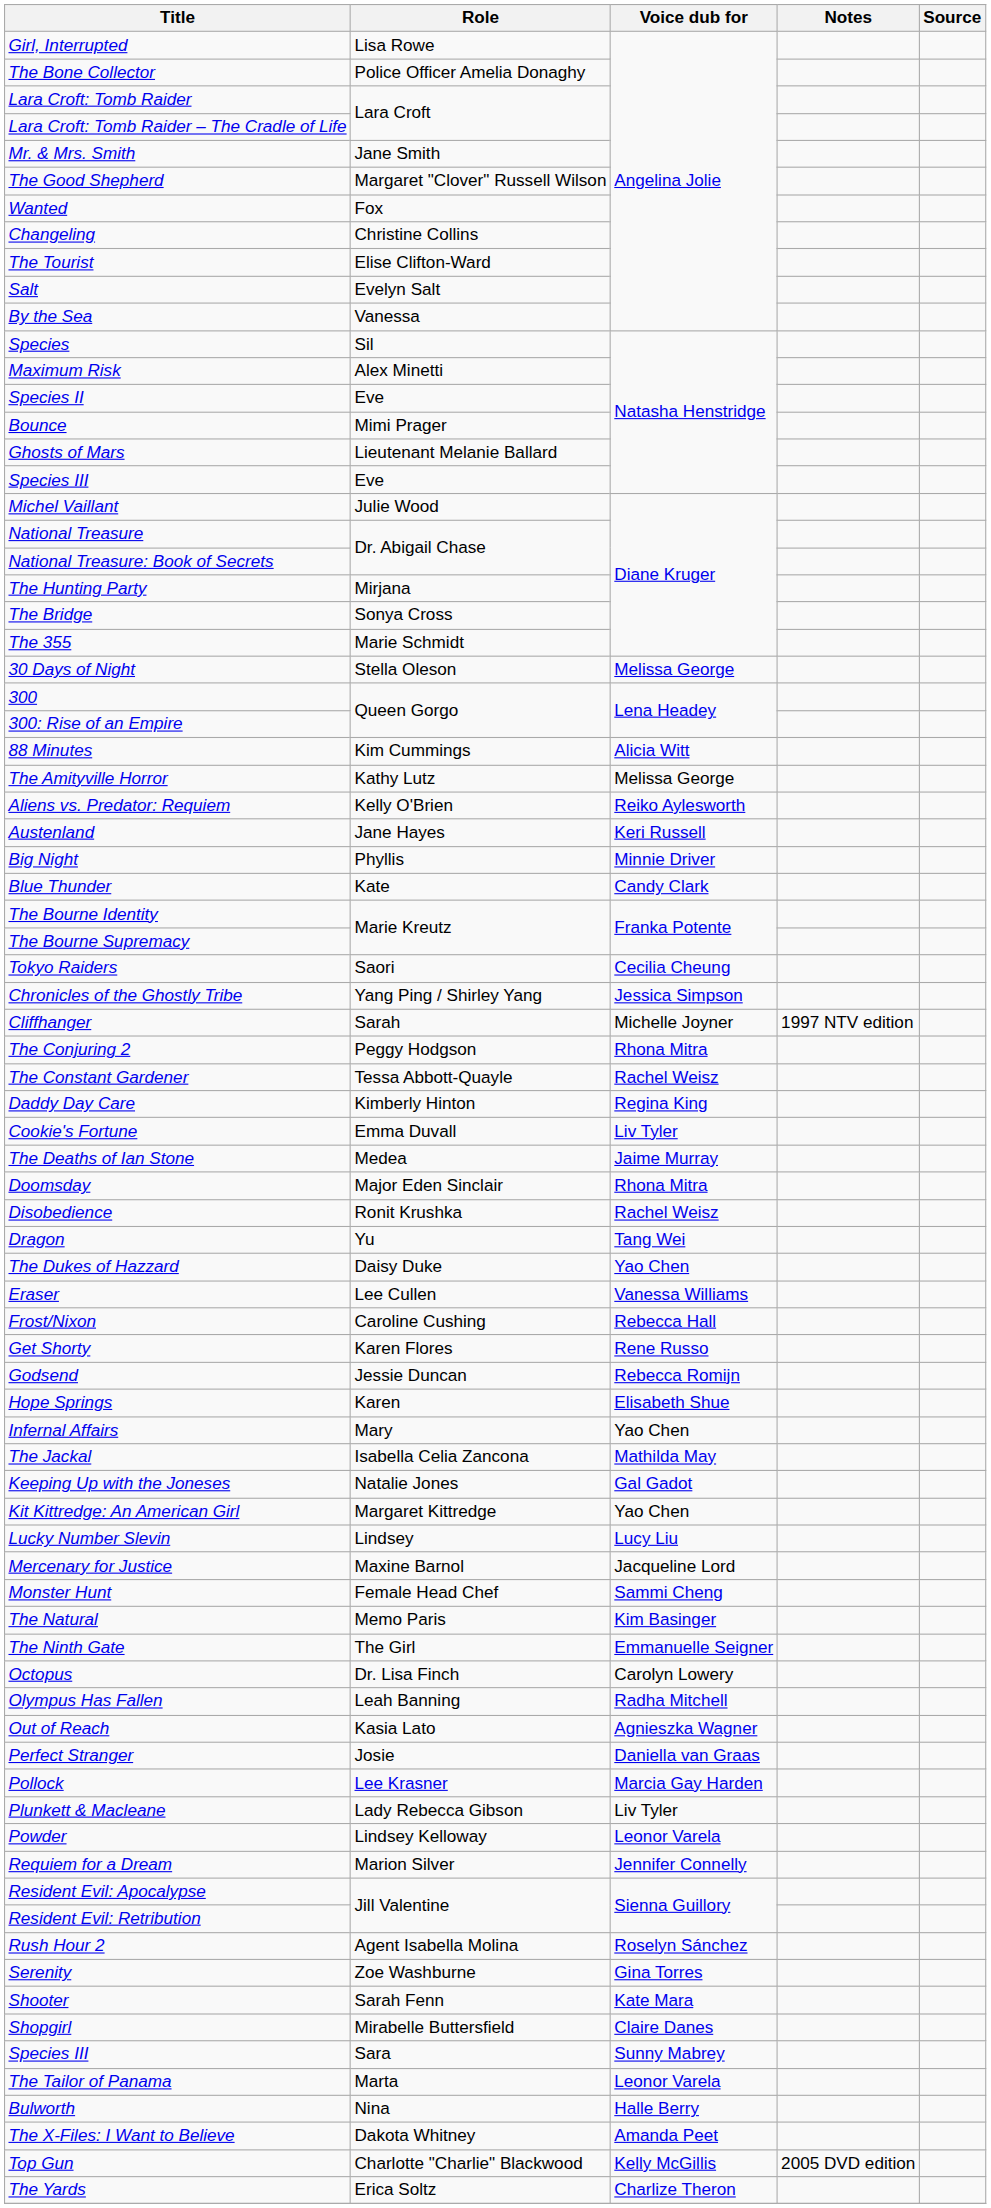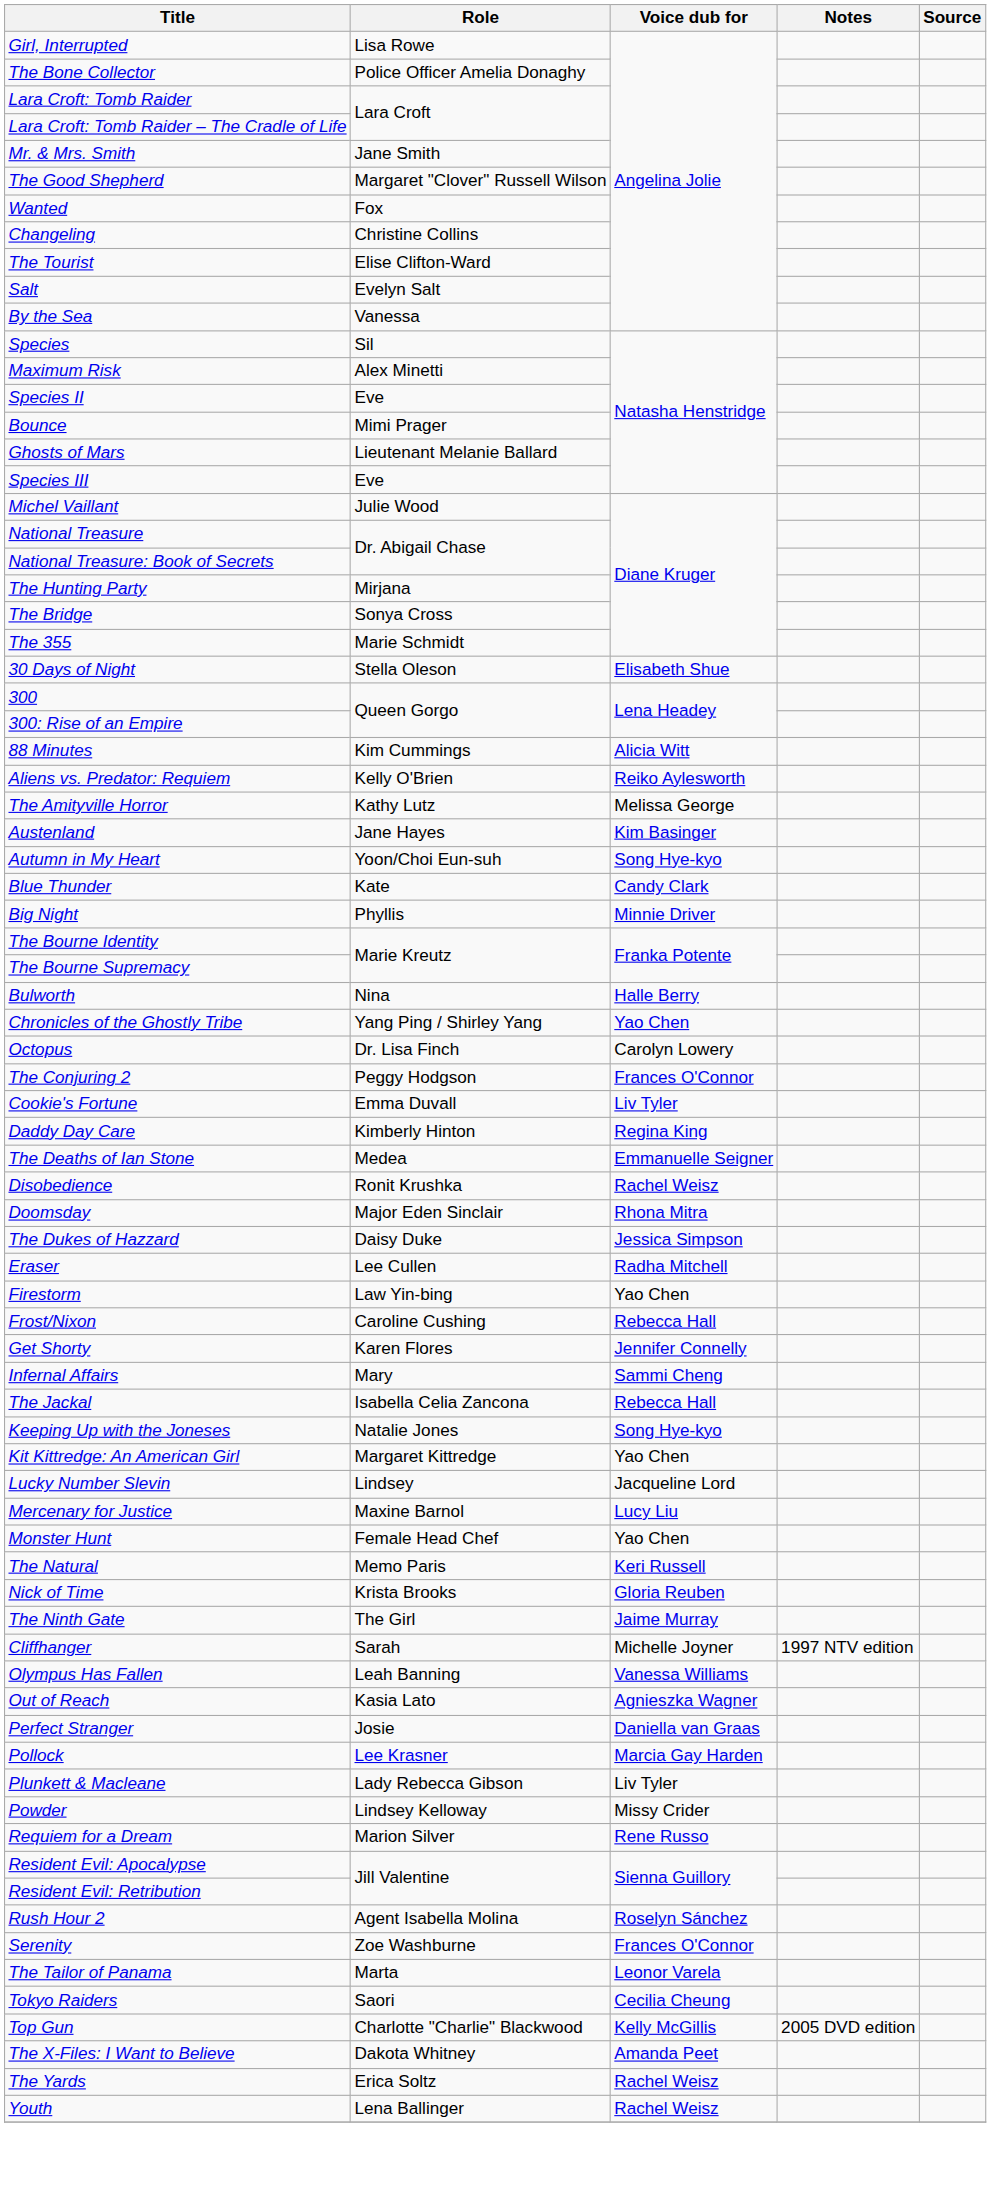30 Days of Night | Voice dub for: Melissa George -> Elisabeth Shue
rows swapped: Aliens vs. Predator: Requiem <-> The Amityville Horror
Austenland | Voice dub for: Keri Russell -> Kim Basinger
+ row: Autumn in My Heart | Yoon/Choi Eun-suh | Song Hye-kyo
rows swapped: Big Night <-> Blue Thunder
rows swapped: Bulworth <-> Tokyo Raiders
Chronicles of the Ghostly Tribe | Voice dub for: Jessica Simpson -> Yao Chen
rows swapped: Cliffhanger <-> Octopus
The Conjuring 2 | Voice dub for: Rhona Mitra -> Frances O'Connor
- row: The Constant Gardener | Tessa Abbott-Quayle | Rachel Weisz
rows swapped: Cookie's Fortune <-> Daddy Day Care
The Deaths of Ian Stone | Voice dub for: Jaime Murray -> Emmanuelle Seigner
rows swapped: Disobedience <-> Doomsday
- row: Dragon | Yu | Tang Wei
The Dukes of Hazzard | Voice dub for: Yao Chen -> Jessica Simpson
Eraser | Voice dub for: Vanessa Williams -> Radha Mitchell
+ row: Firestorm | Law Yin-bing | Yao Chen
Get Shorty | Voice dub for: Rene Russo -> Jennifer Connelly
- row: Godsend | Jessie Duncan | Rebecca Romijn
- row: Hope Springs | Karen | Elisabeth Shue
Infernal Affairs | Voice dub for: Yao Chen -> Sammi Cheng
The Jackal | Voice dub for: Mathilda May -> Rebecca Hall
Keeping Up with the Joneses | Voice dub for: Gal Gadot -> Song Hye-kyo
Lucky Number Slevin | Voice dub for: Lucy Liu -> Jacqueline Lord
Mercenary for Justice | Voice dub for: Jacqueline Lord -> Lucy Liu
Monster Hunt | Voice dub for: Sammi Cheng -> Yao Chen
The Natural | Voice dub for: Kim Basinger -> Keri Russell
+ row: Nick of Time | Krista Brooks | Gloria Reuben
The Ninth Gate | Voice dub for: Emmanuelle Seigner -> Jaime Murray
Olympus Has Fallen | Voice dub for: Radha Mitchell -> Vanessa Williams
Powder | Voice dub for: Leonor Varela -> Missy Crider
Requiem for a Dream | Voice dub for: Jennifer Connelly -> Rene Russo
Serenity | Voice dub for: Gina Torres -> Frances O'Connor
- row: Shooter | Sarah Fenn | Kate Mara
- row: Shopgirl | Mirabelle Buttersfield | Claire Danes
- row: Species III | Sara | Sunny Mabrey
rows swapped: Top Gun <-> The X-Files: I Want to Believe
The Yards | Voice dub for: Charlize Theron -> Rachel Weisz
+ row: Youth | Lena Ballinger | Rachel Weisz
